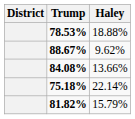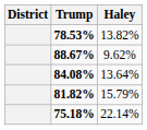78.53% | Haley: 18.88% -> 13.82%
84.08% | Haley: 13.66% -> 13.64%
rows swapped: 81.82% <-> 75.18%
